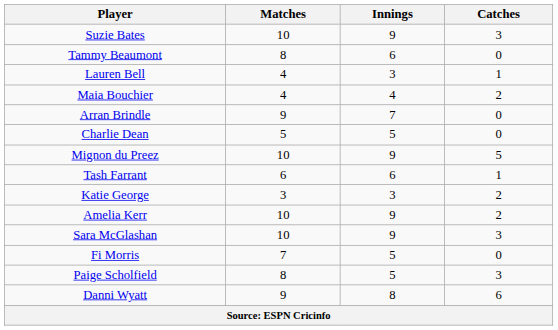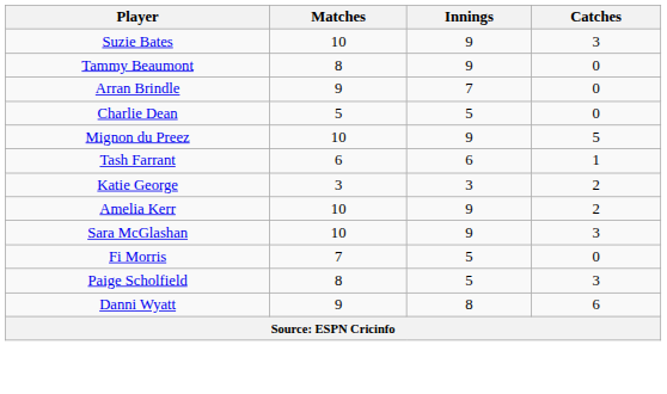Tammy Beaumont | Innings: 6 -> 9
- row: Lauren Bell | 4 | 3 | 1
- row: Maia Bouchier | 4 | 4 | 2
